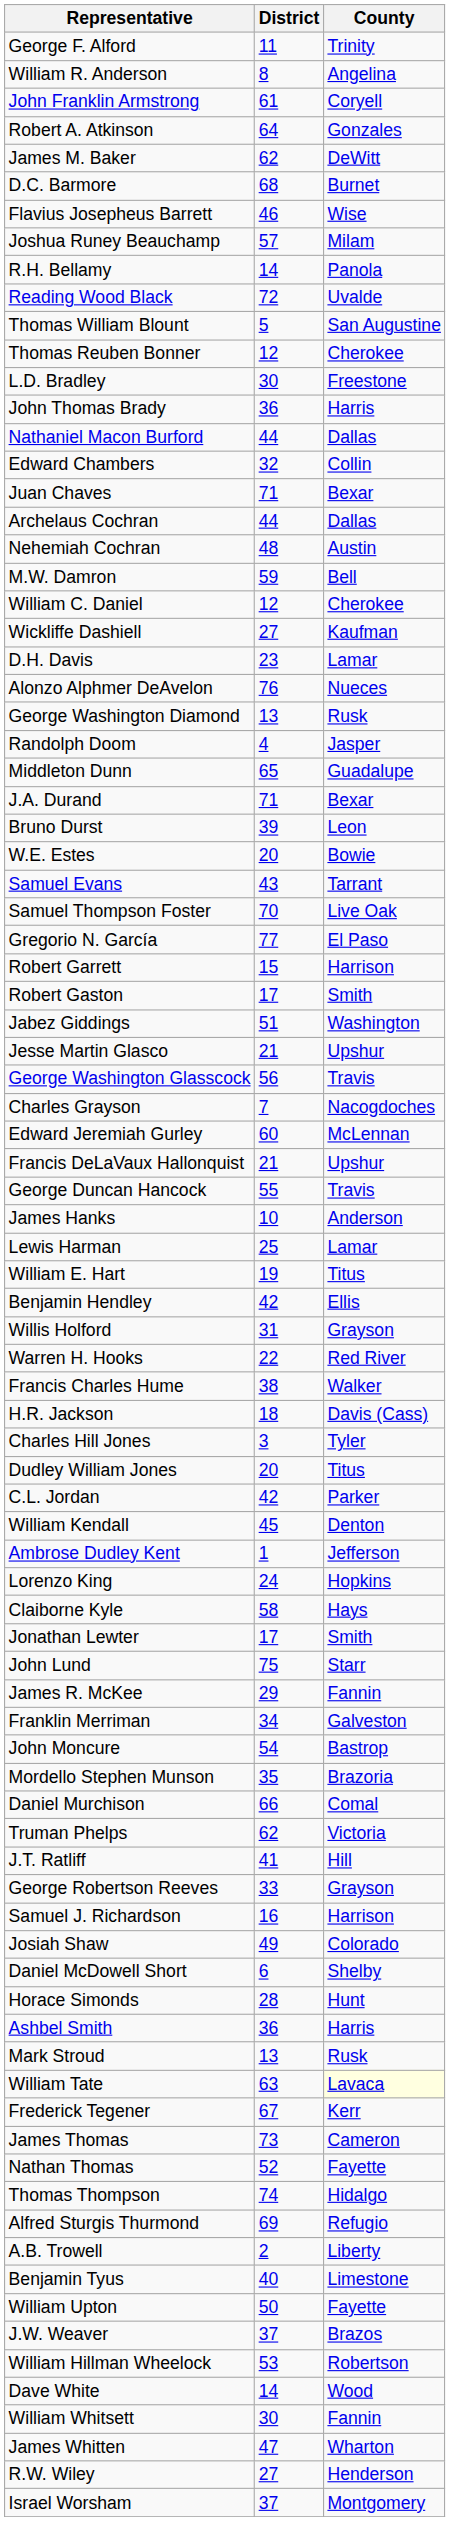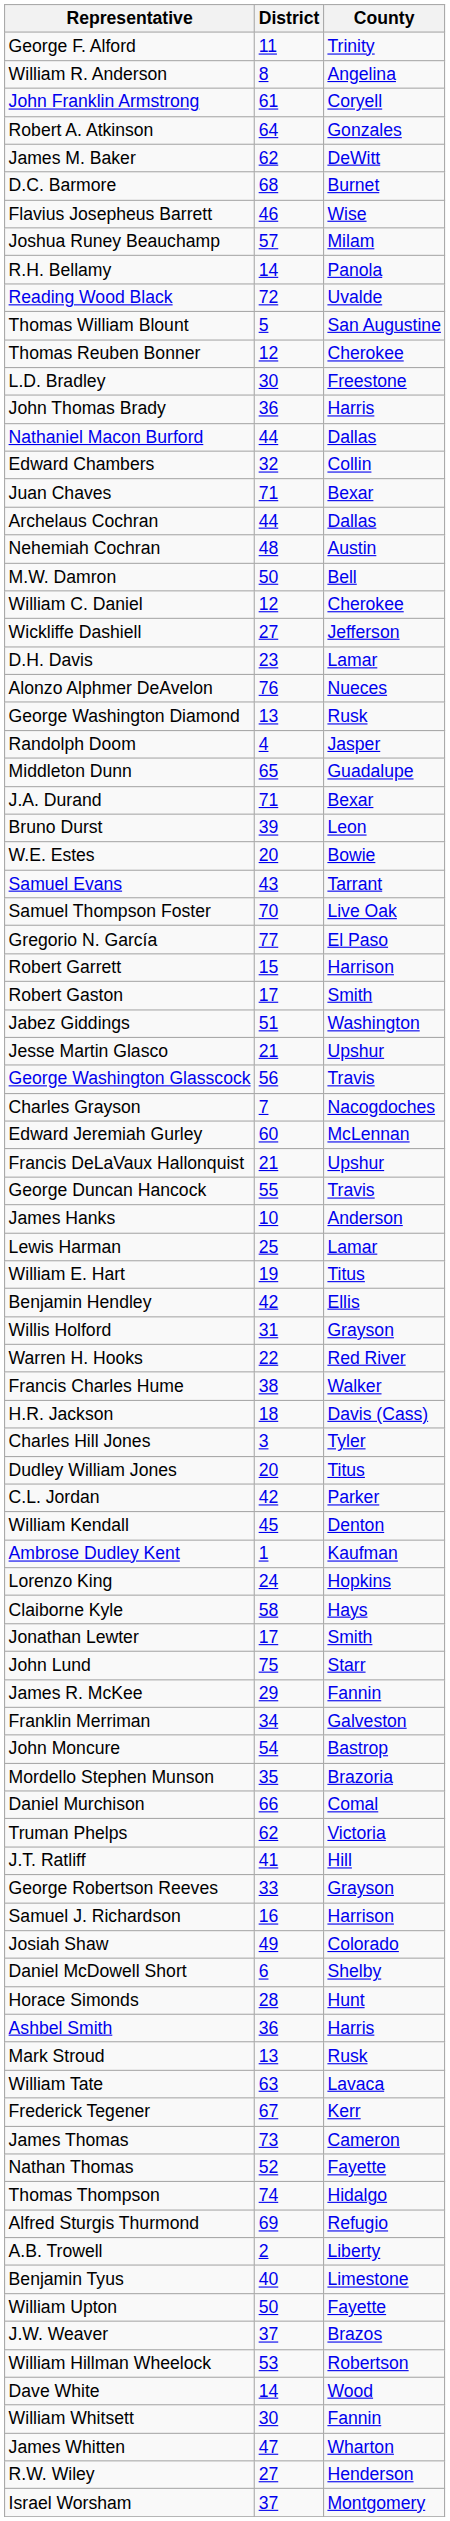M.W. Damron | District: 59 -> 50
Wickliffe Dashiell | County: Kaufman -> Jefferson
Ambrose Dudley Kent | County: Jefferson -> Kaufman
William Tate | County: lightyellow background -> no background
